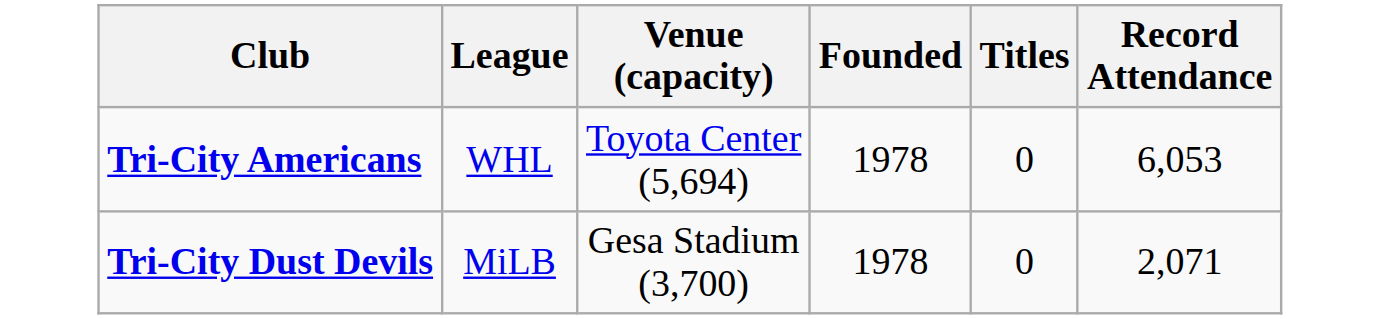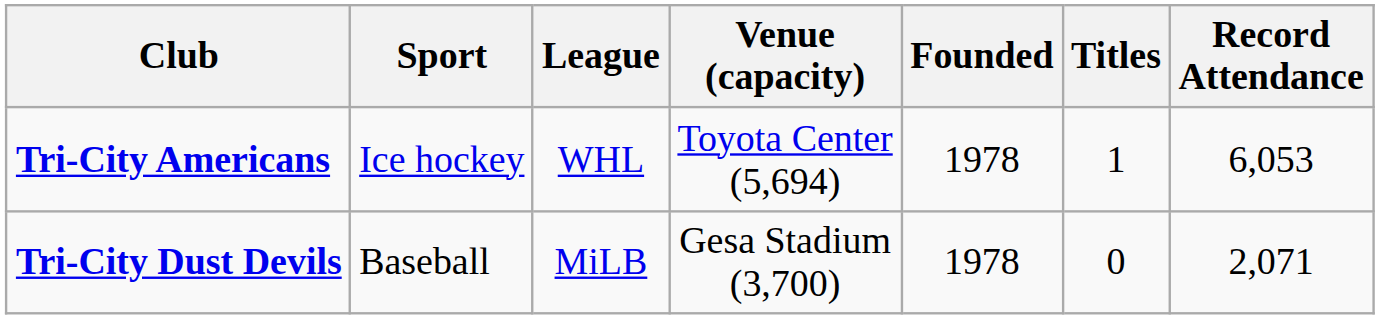+ column: Sport | Ice hockey | Baseball
Tri-City Americans | Titles: 0 -> 1
